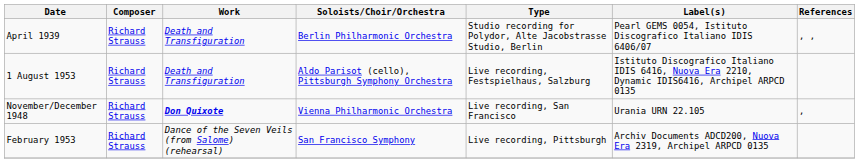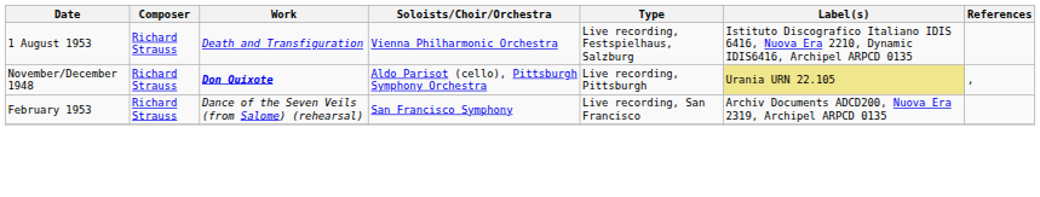- row: April 1939 | Richard Strauss | Death and Transfiguration | Berlin Philharmonic Orchestra | Studio recording for Polydor, Alte Jacobstrasse Studio, Berlin | Pearl GEMS 0054, Istituto Discografico Italiano IDIS 6406/07 | , ,
1 August 1953 | Soloists/Choir/Orchestra: Aldo Parisot (cello), Pittsburgh Symphony Orchestra -> Vienna Philharmonic Orchestra
November/December 1948 | Soloists/Choir/Orchestra: Vienna Philharmonic Orchestra -> Aldo Parisot (cello), Pittsburgh Symphony Orchestra
November/December 1948 | Type: Live recording, San Francisco -> Live recording, Pittsburgh
November/December 1948 | Label(s): no background -> khaki background
February 1953 | Type: Live recording, Pittsburgh -> Live recording, San Francisco
